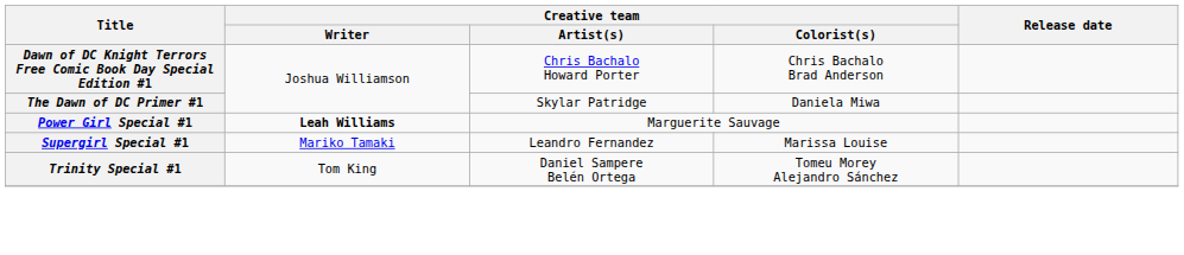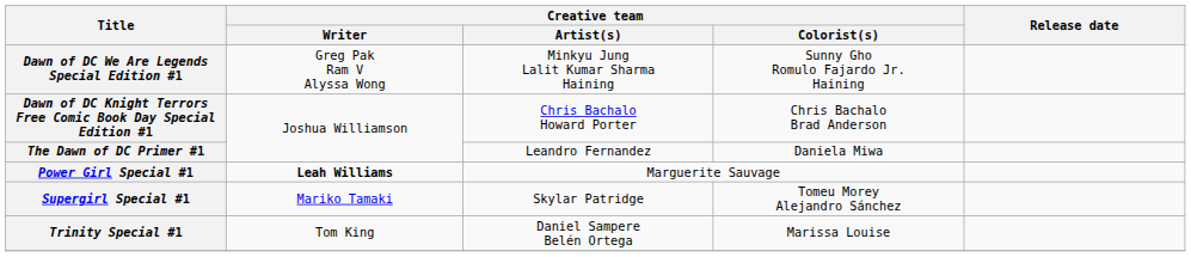+ row: Dawn of DC We Are Legends Special Edition #1 | Greg Pak Ram V Alyssa Wong | Minkyu Jung Lalit Kumar Sharma Haining | Sunny Gho Romulo Fajardo Jr. Haining
The Dawn of DC Primer #1 | Creative team / Artist(s): Skylar Patridge -> Leandro Fernandez
Supergirl Special #1 | Creative team / Artist(s): Leandro Fernandez -> Skylar Patridge
Supergirl Special #1 | Creative team / Colorist(s): Marissa Louise -> Tomeu Morey Alejandro Sánchez
Trinity Special #1 | Creative team / Colorist(s): Tomeu Morey Alejandro Sánchez -> Marissa Louise
